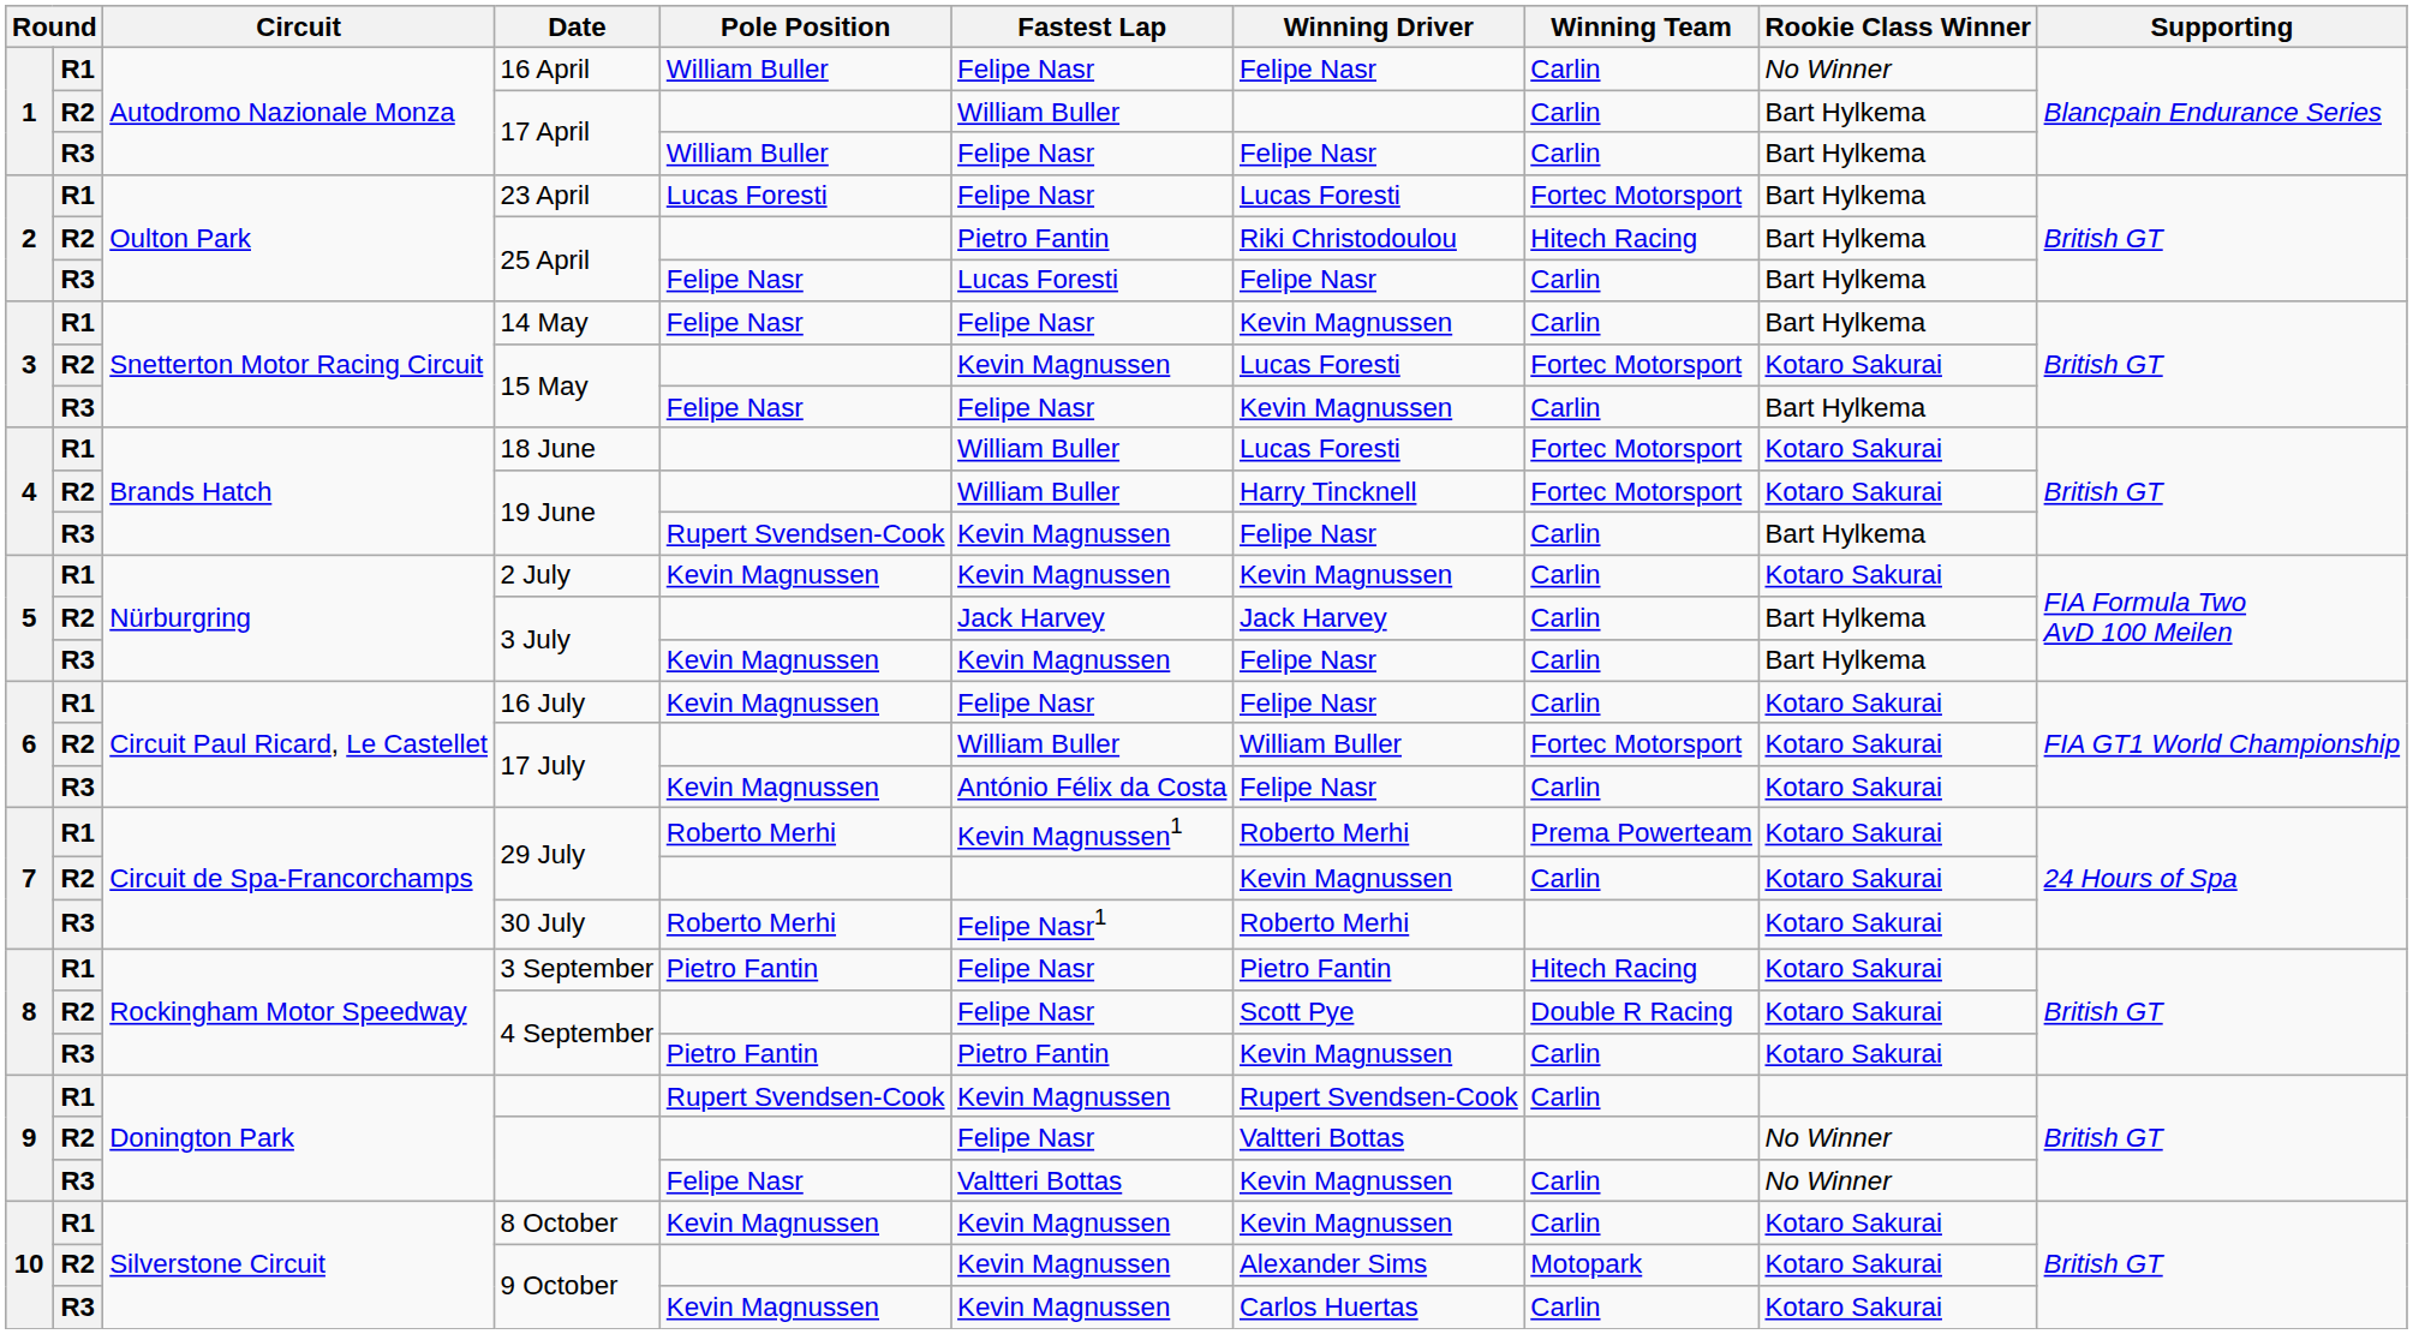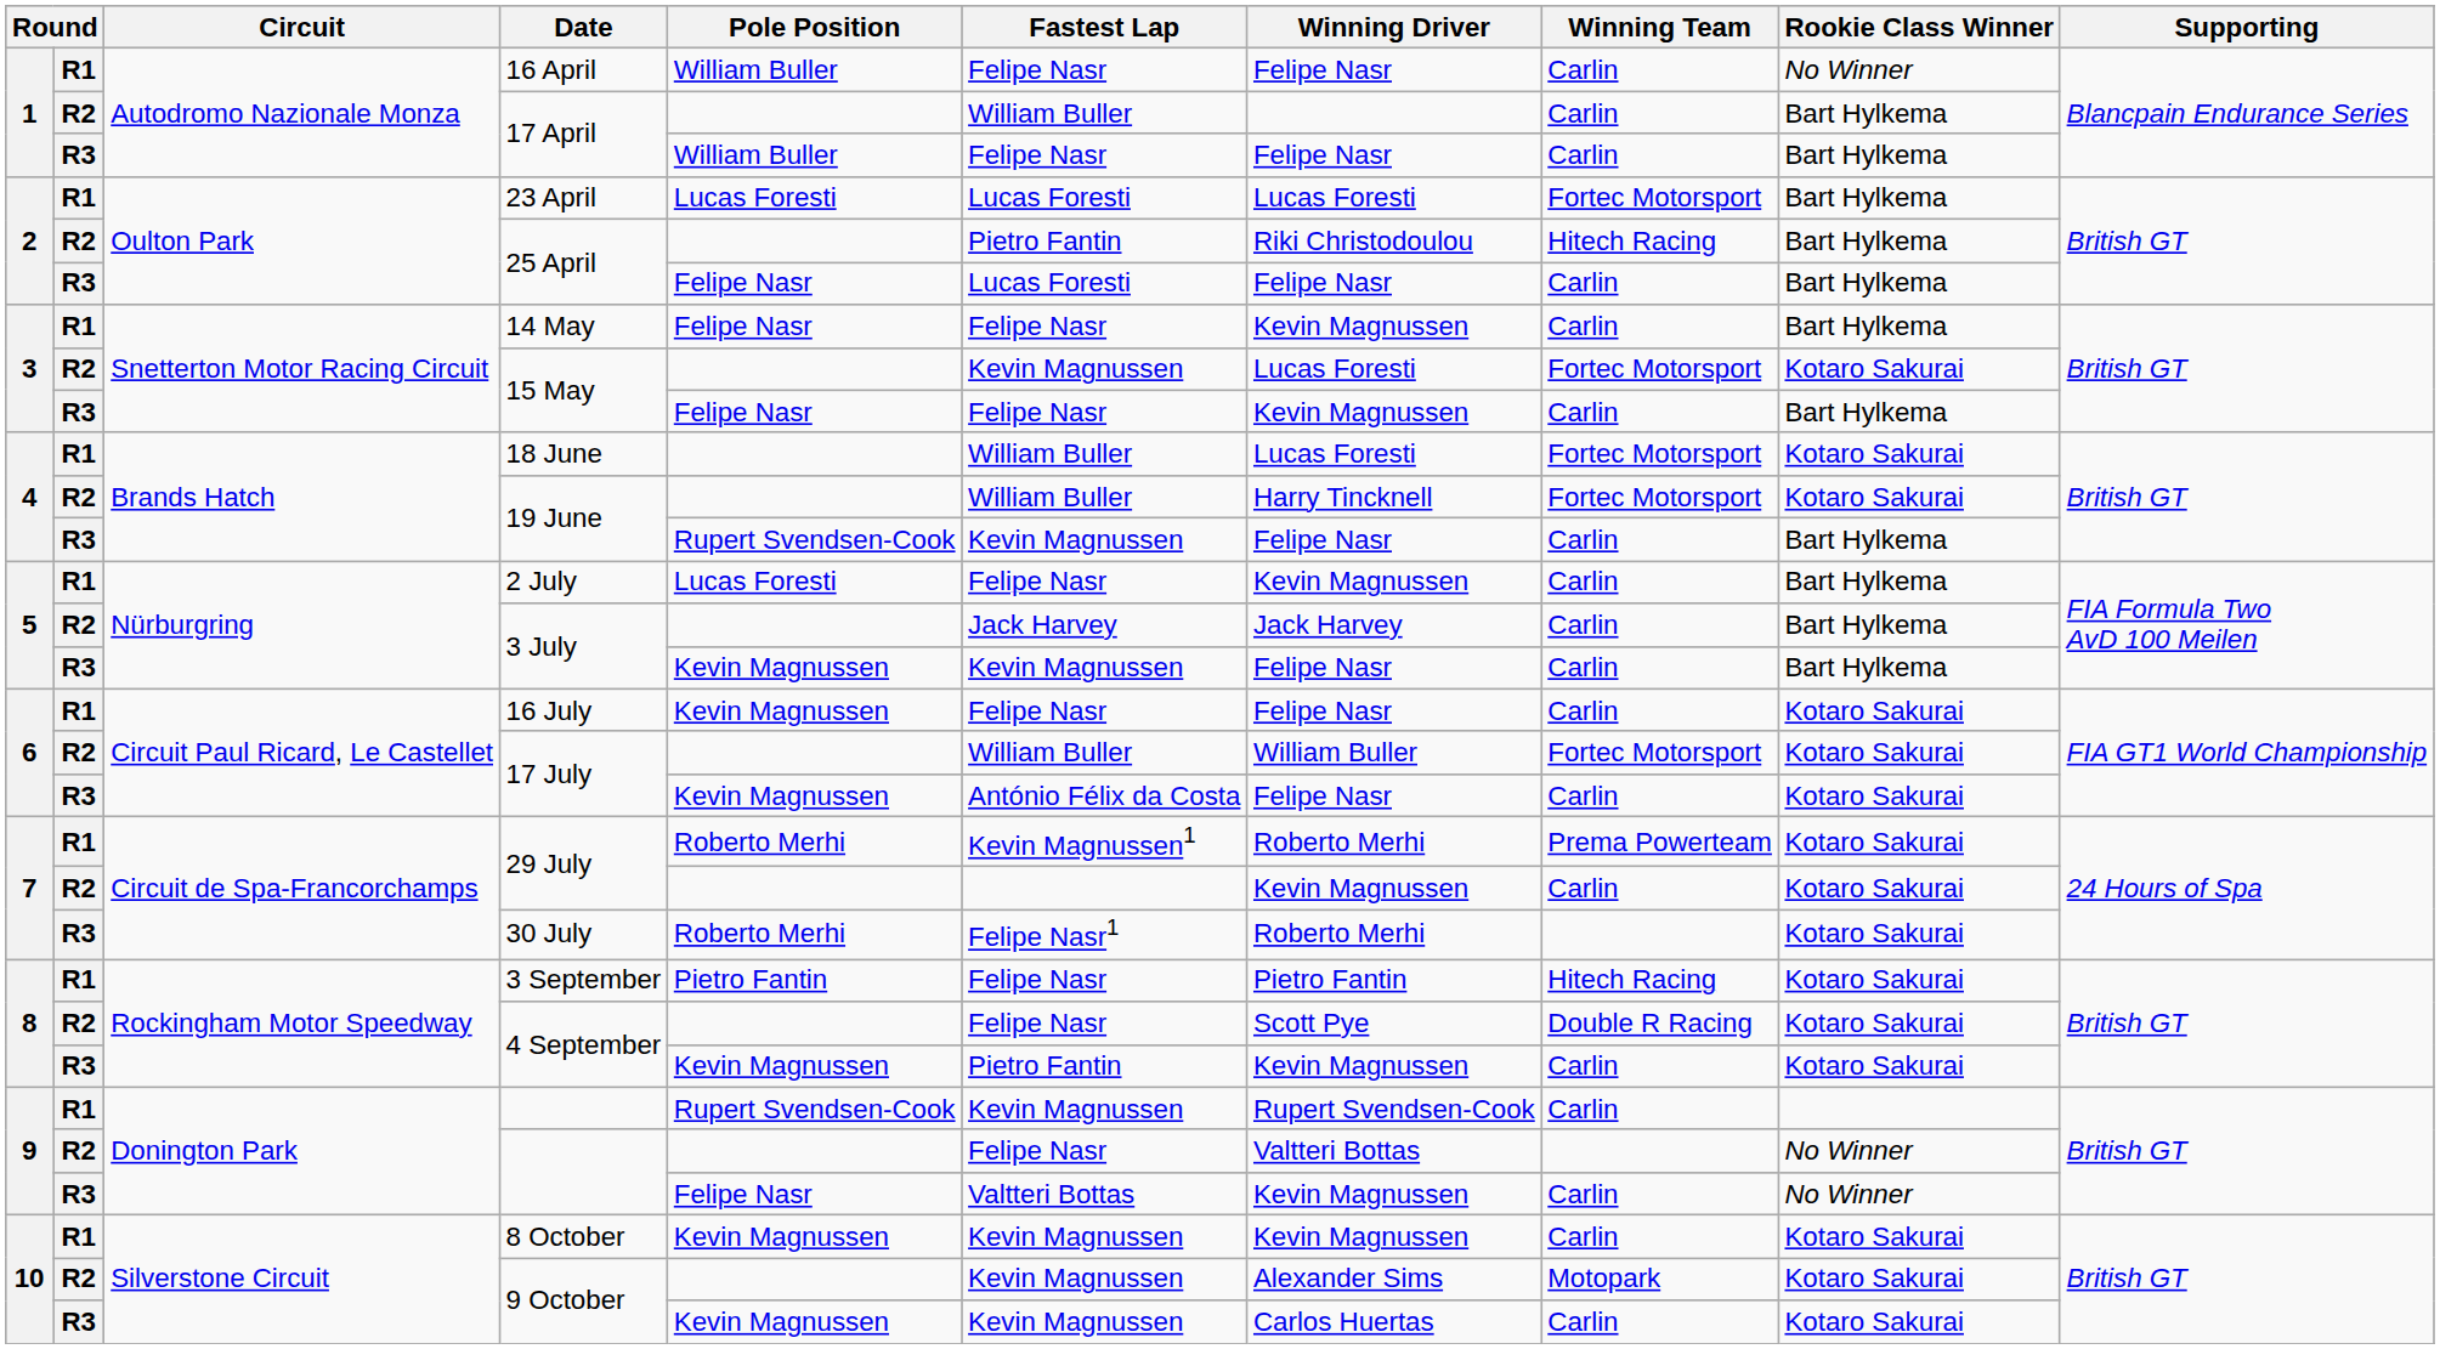23 April | Fastest Lap: Felipe Nasr -> Lucas Foresti
2 July | Pole Position: Kevin Magnussen -> Lucas Foresti
2 July | Fastest Lap: Kevin Magnussen -> Felipe Nasr
2 July | Rookie Class Winner: Kotaro Sakurai -> Bart Hylkema
R3 / 4 September | Pole Position: Pietro Fantin -> Kevin Magnussen
